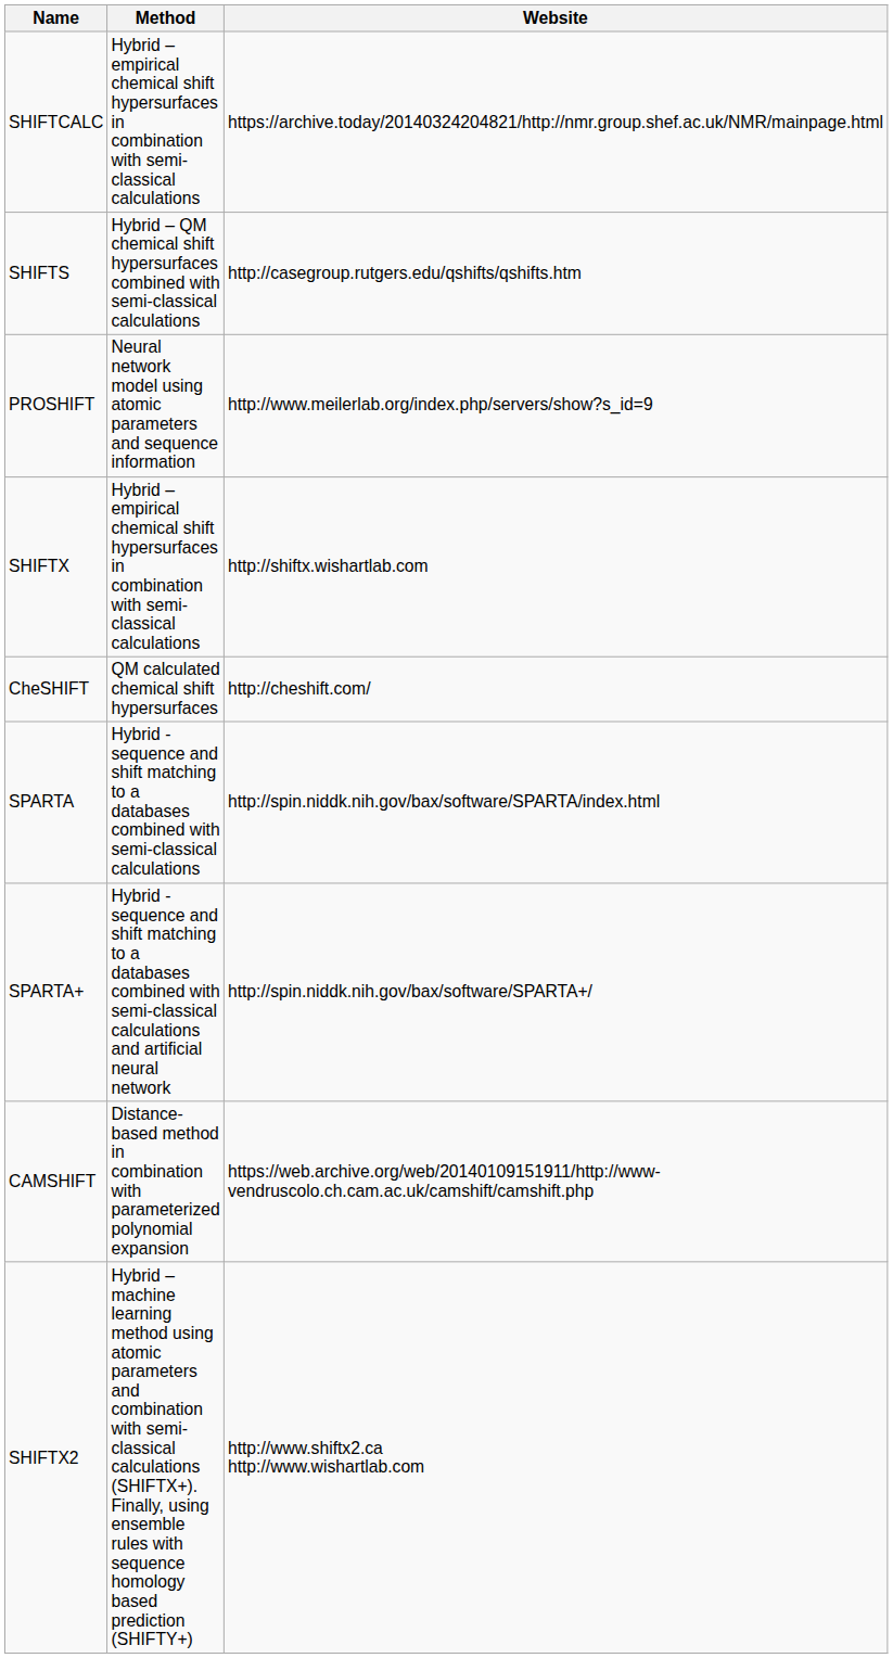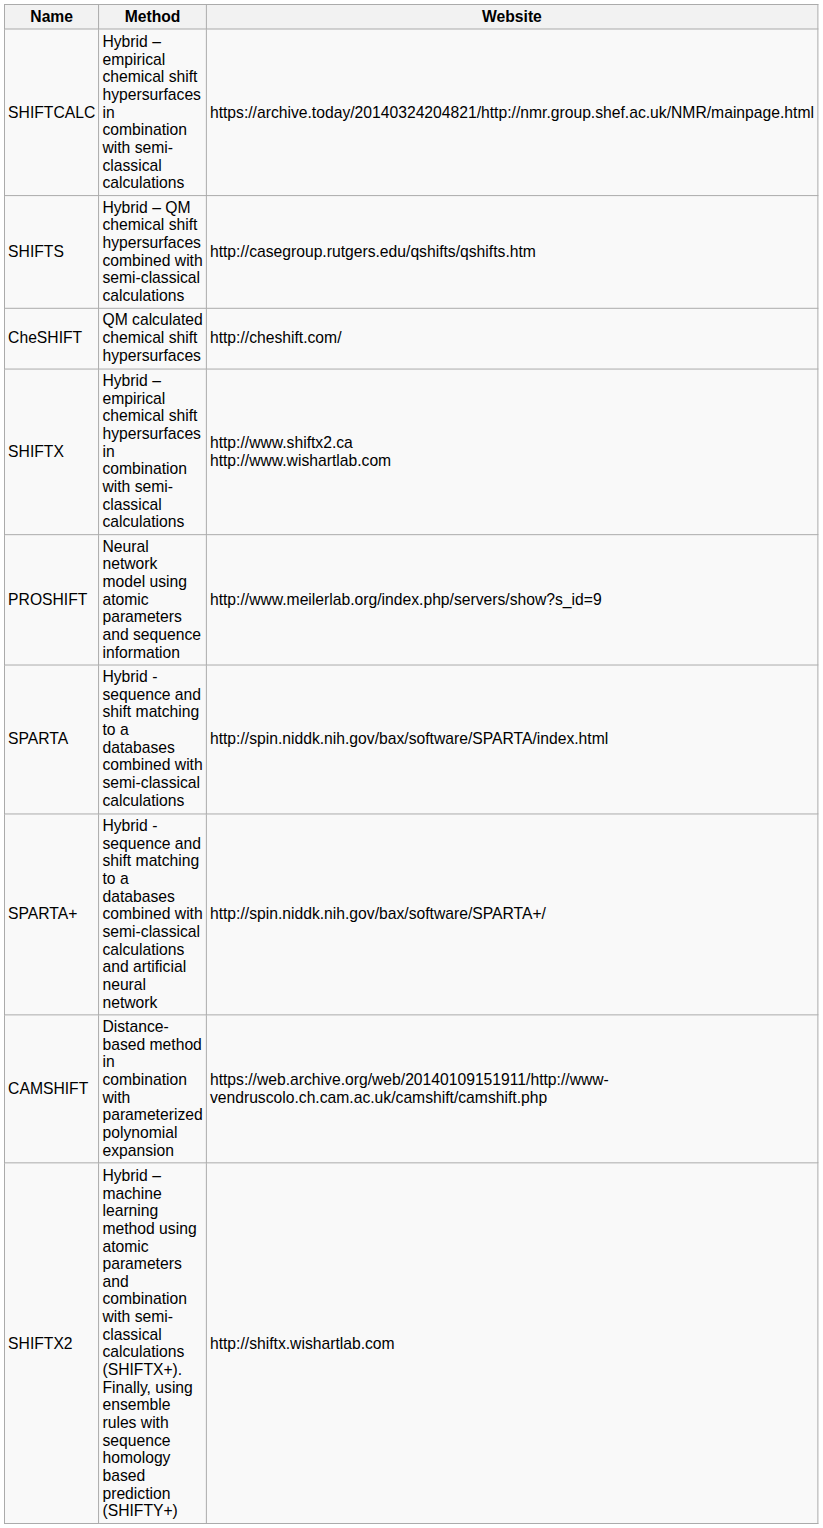rows swapped: CheSHIFT <-> PROSHIFT
SHIFTX | Website: http://shiftx.wishartlab.com -> http://www.shiftx2.ca http://www.wishartlab.com
SHIFTX2 | Website: http://www.shiftx2.ca http://www.wishartlab.com -> http://shiftx.wishartlab.com
